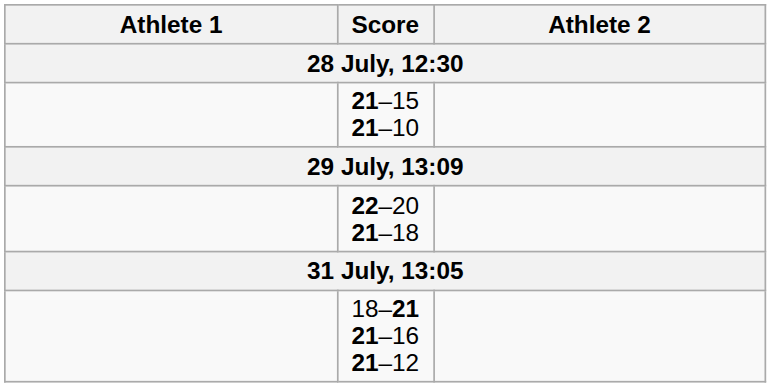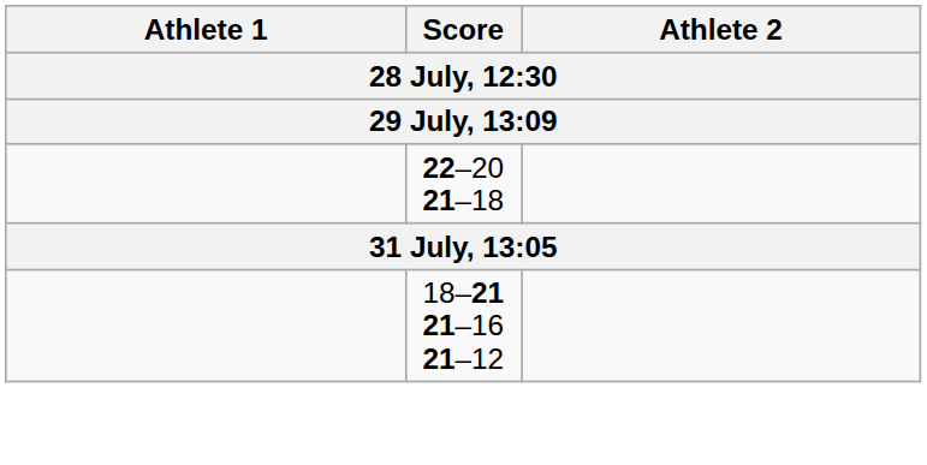- row: 21–15 21–10
